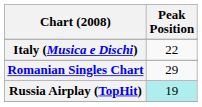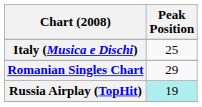Italy (Musica e Dischi) | Peak Position: 22 -> 25
